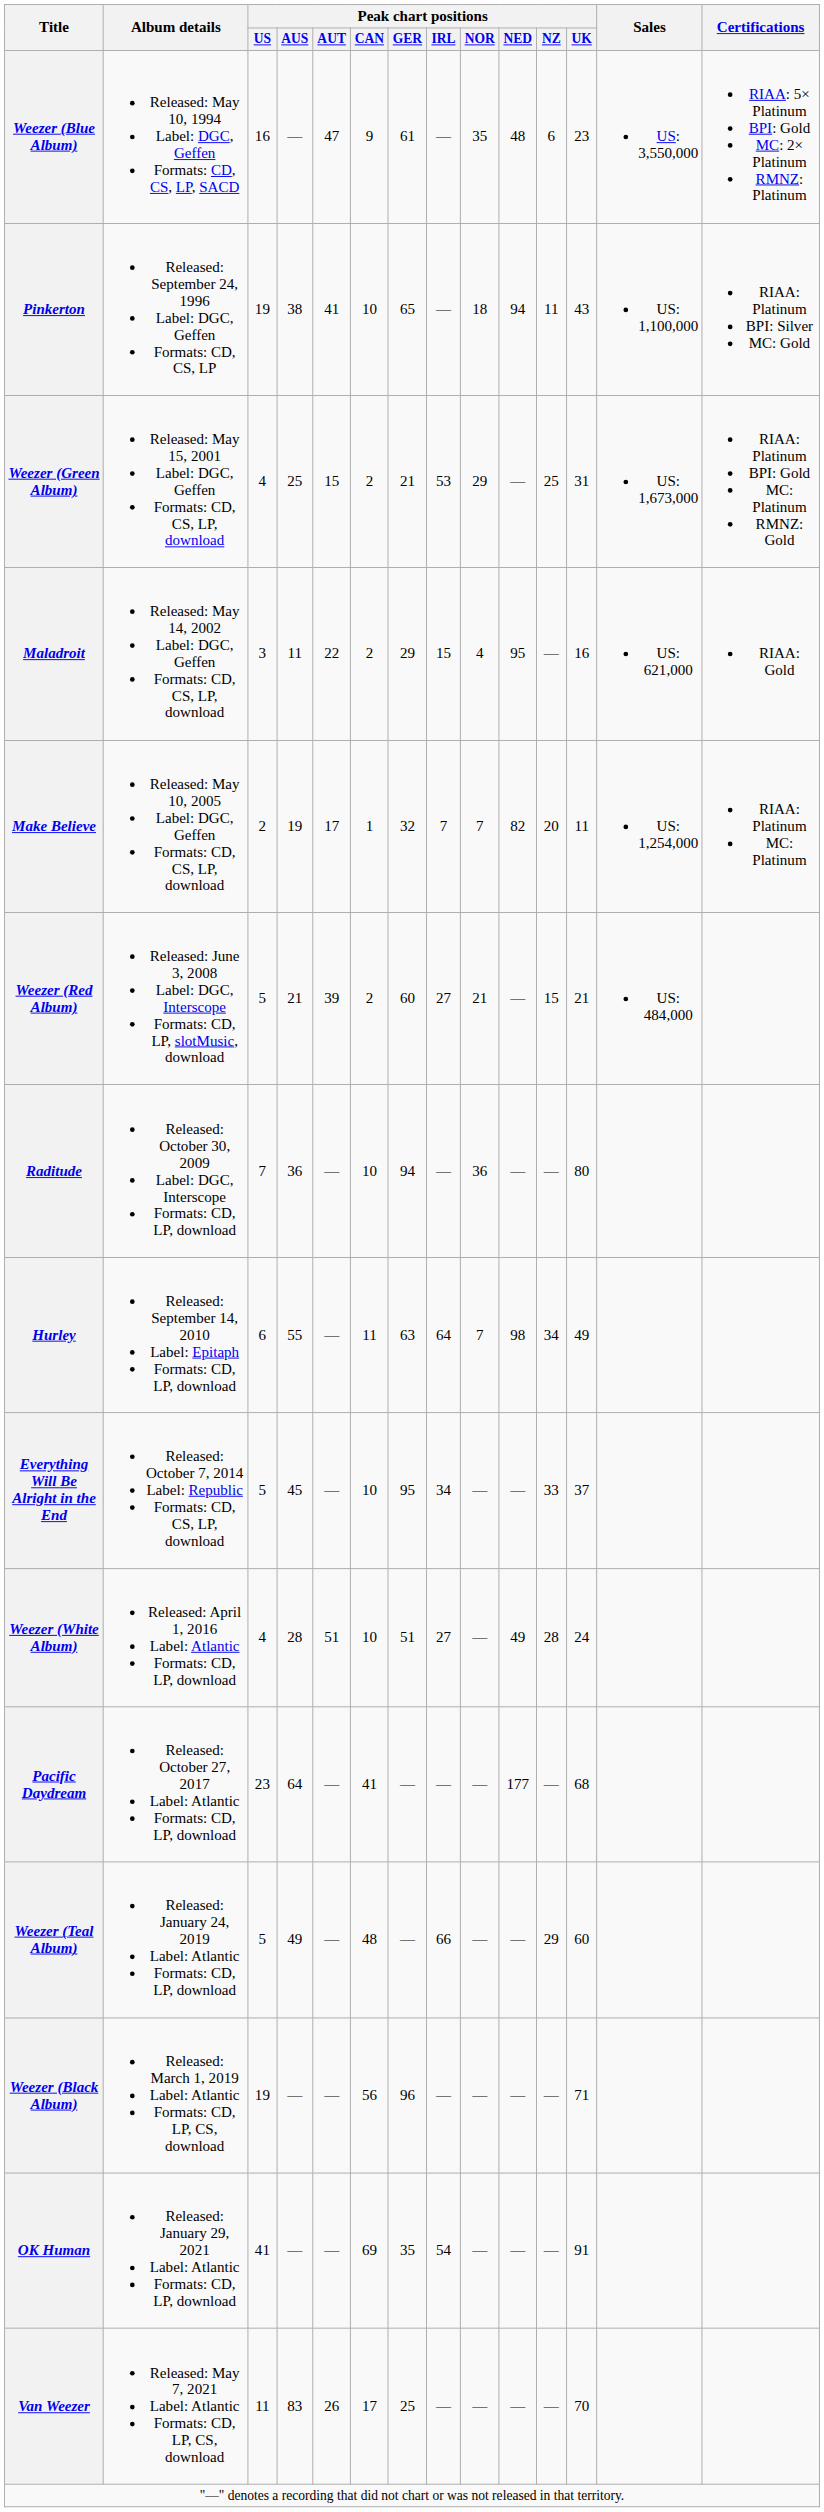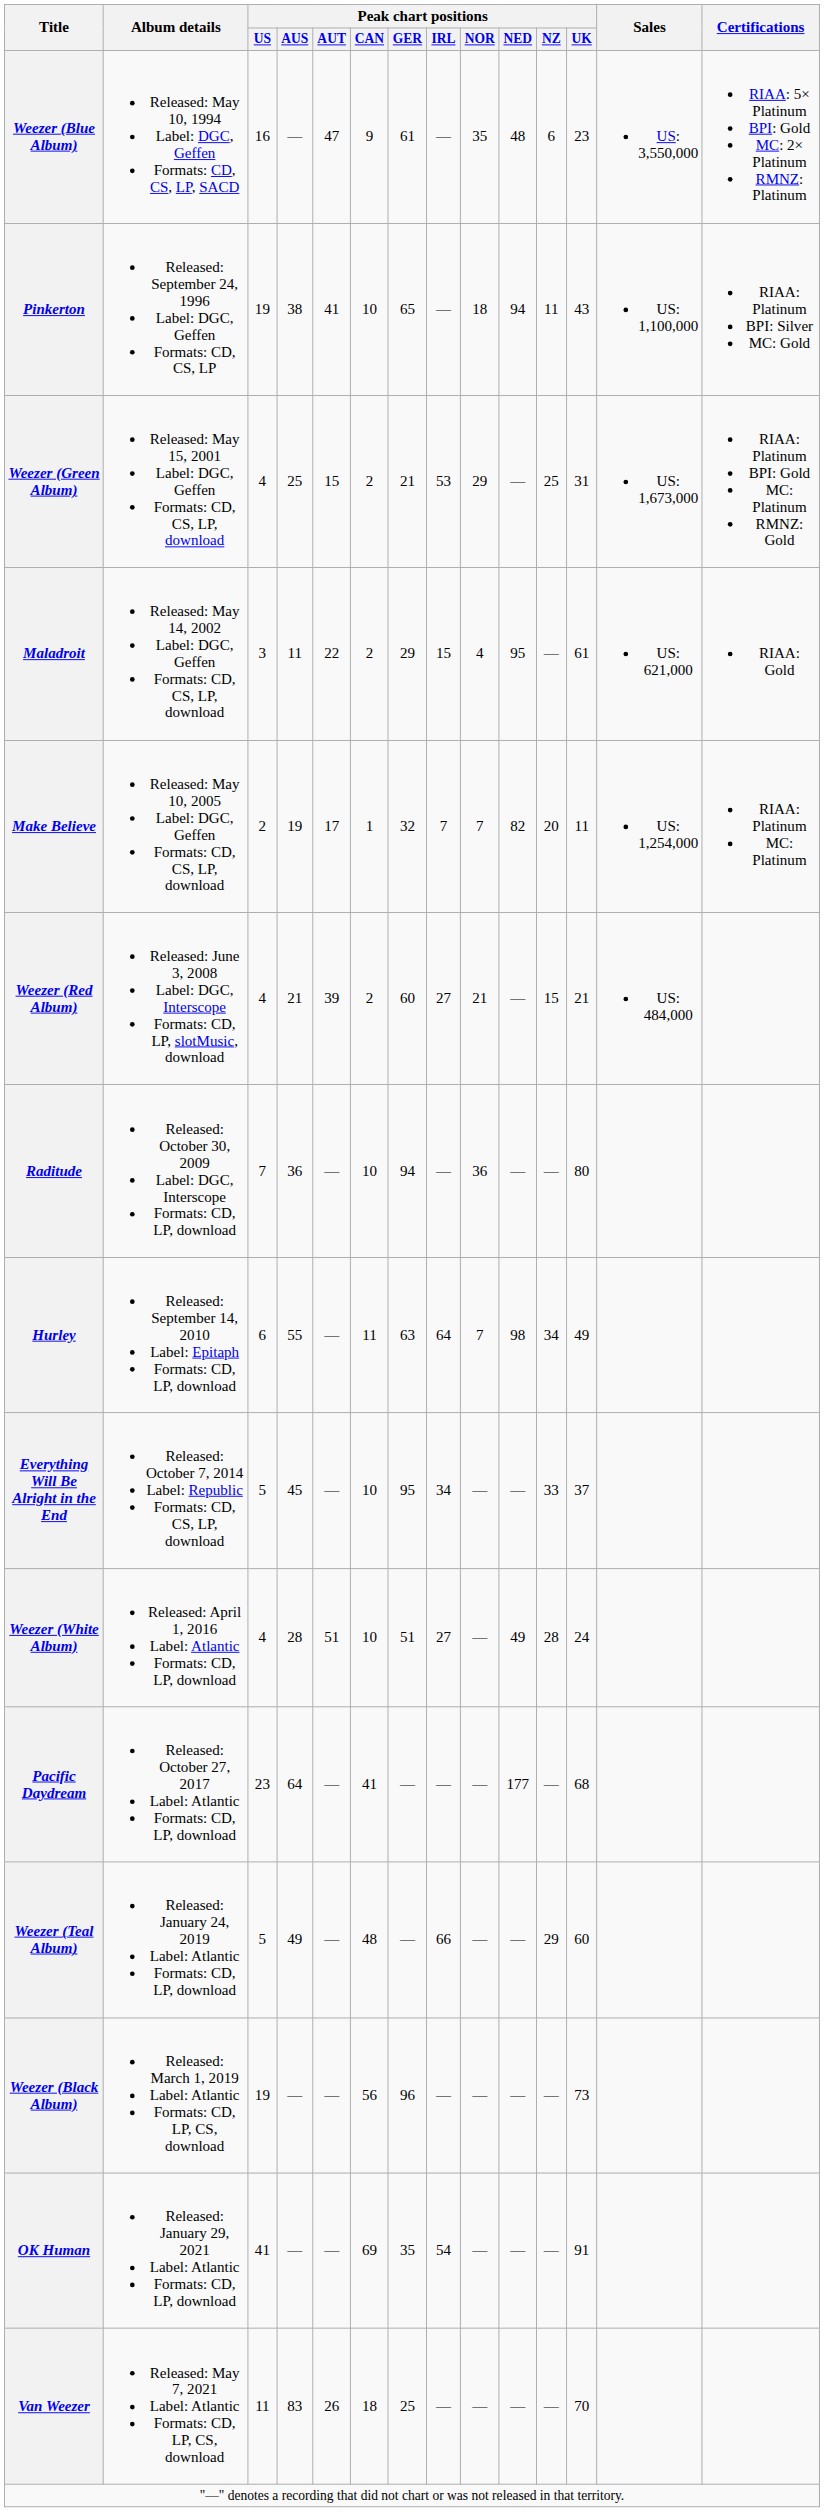Maladroit | Peak chart positions / UK: 16 -> 61
Weezer (Red Album) | Peak chart positions / US: 5 -> 4
Weezer (Black Album) | Peak chart positions / UK: 71 -> 73
Van Weezer | Peak chart positions / CAN: 17 -> 18
